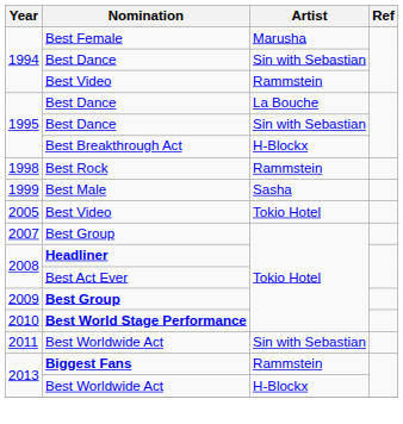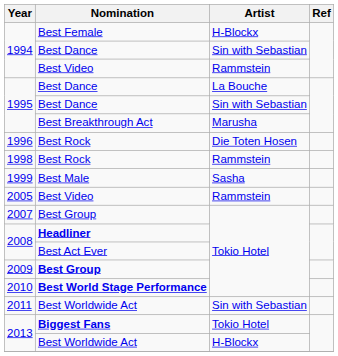1994 / Best Female | Artist: Marusha -> H-Blockx
1995 / Best Breakthrough Act | Artist: H-Blockx -> Marusha
+ row: 1996 | Best Rock | Die Toten Hosen
2005 | Artist: Tokio Hotel -> Rammstein
2013 / Biggest Fans | Artist: Rammstein -> Tokio Hotel
